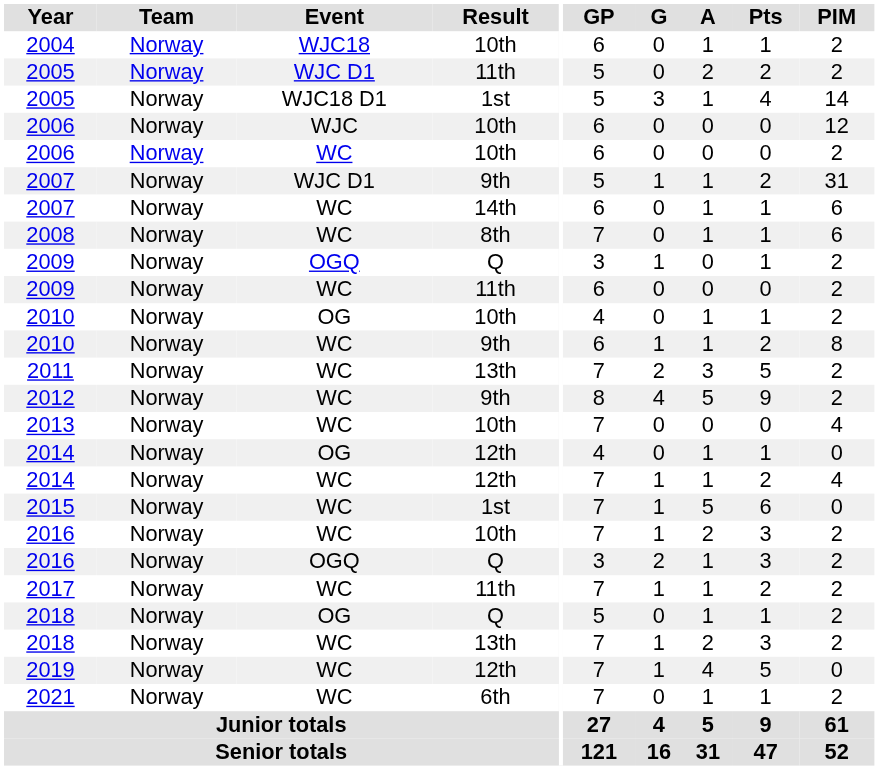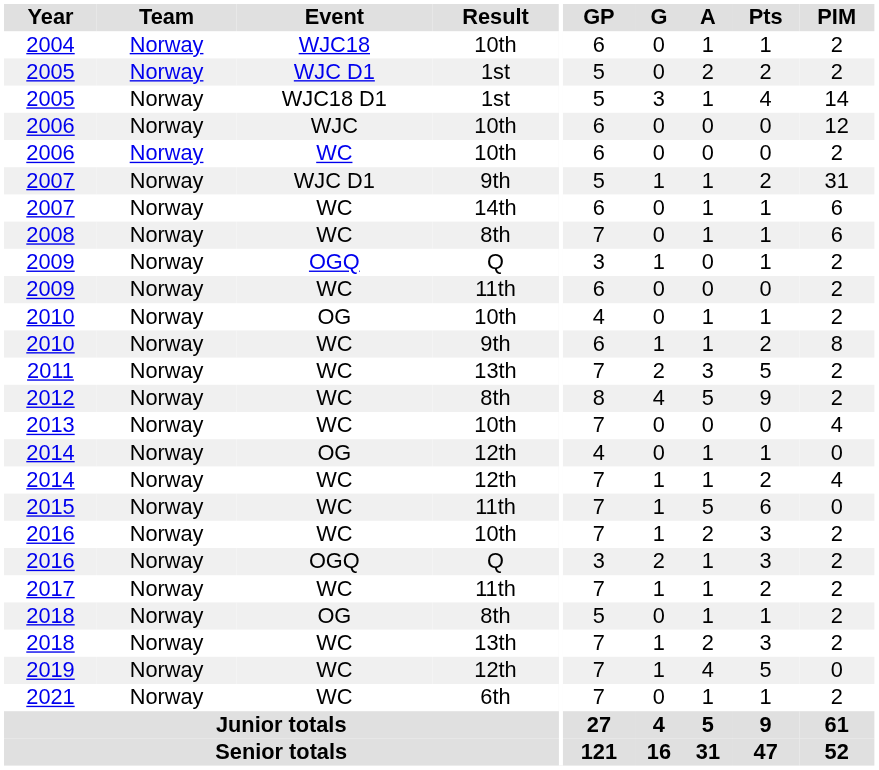2005 / WJC D1 | Result: 11th -> 1st
2012 | Result: 9th -> 8th
2015 | Result: 1st -> 11th
2018 / OG | Result: Q -> 8th
